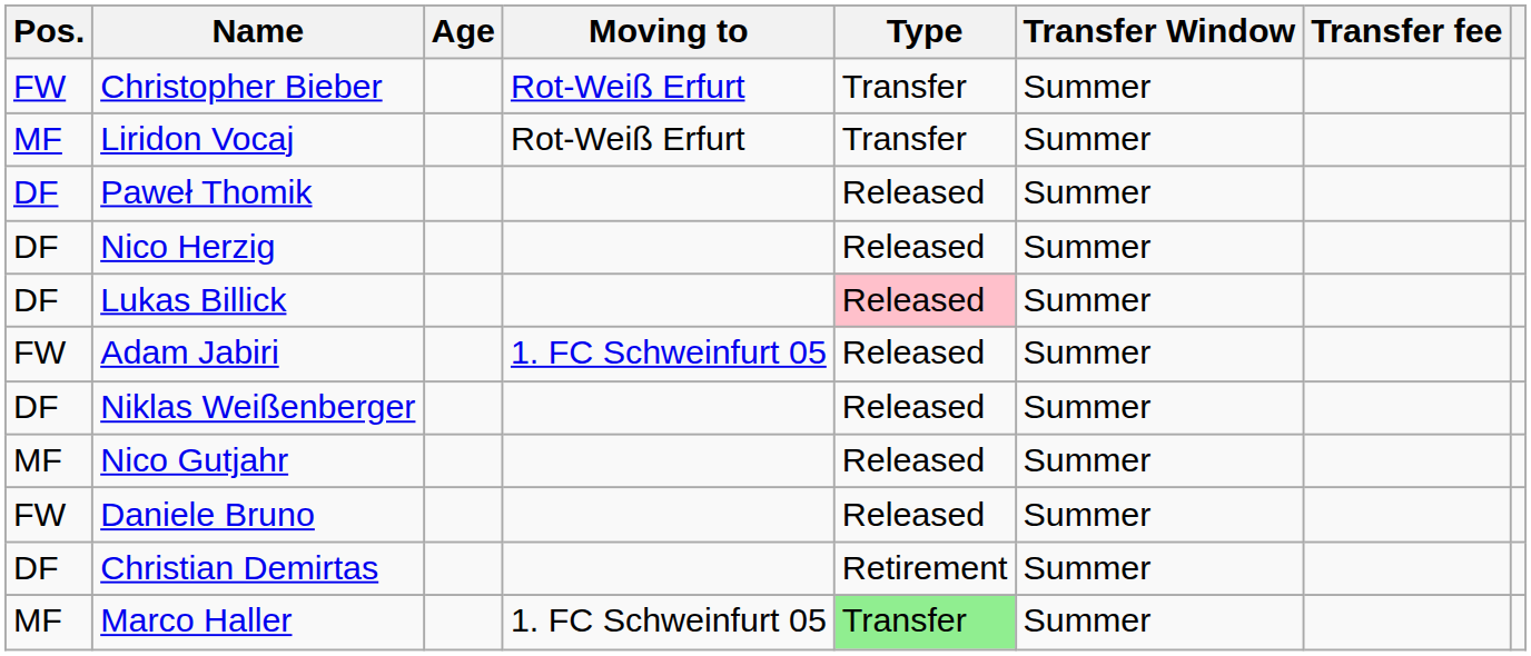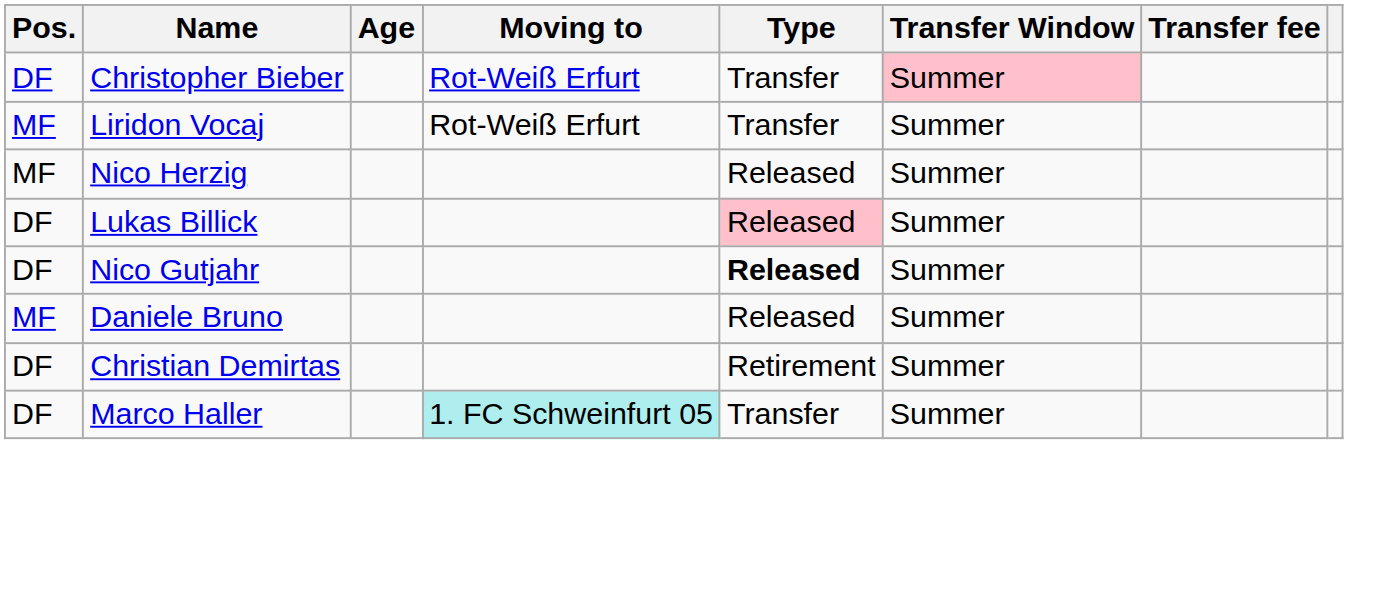Christopher Bieber | Pos.: FW -> DF
Christopher Bieber | Transfer Window: no background -> pink background
- row: DF | Paweł Thomik | Released | Summer
Nico Herzig | Pos.: DF -> MF
- row: FW | Adam Jabiri | 1. FC Schweinfurt 05 | Released | Summer
- row: DF | Niklas Weißenberger | Released | Summer
Nico Gutjahr | Pos.: MF -> DF
Nico Gutjahr | Type: normal -> bold
Daniele Bruno | Pos.: FW -> MF
Marco Haller | Pos.: MF -> DF
Marco Haller | Moving to: no background -> paleturquoise background
Marco Haller | Type: lightgreen background -> no background
